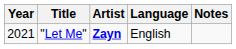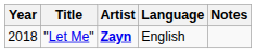"Let Me" | Year: 2021 -> 2018
